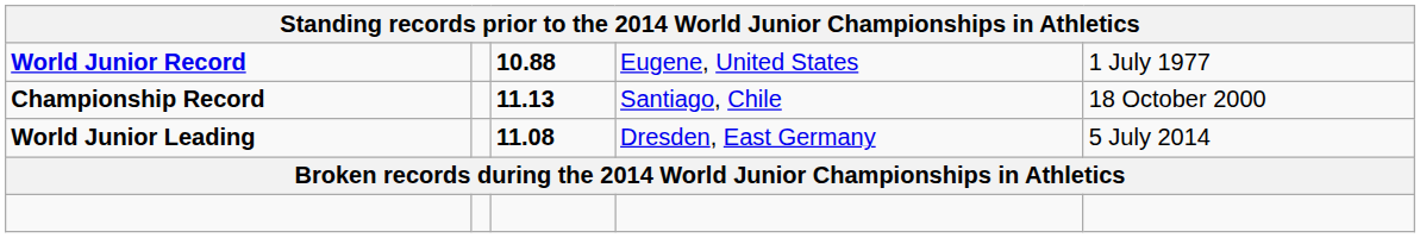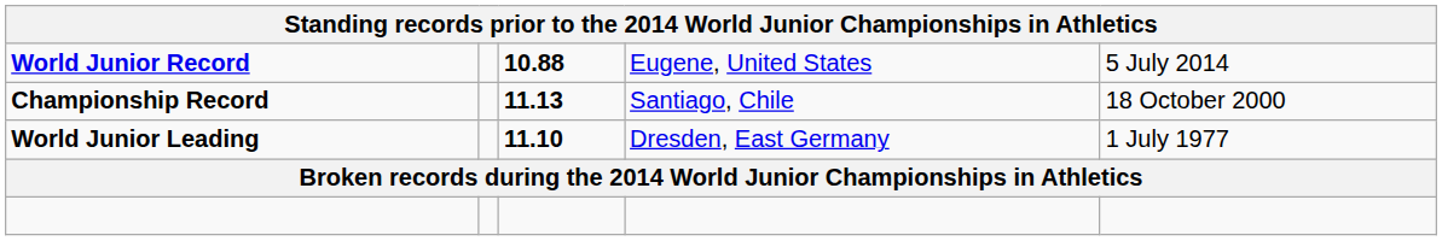World Junior Record | column 5: 1 July 1977 -> 5 July 2014
World Junior Leading | column 3: 11.08 -> 11.10
World Junior Leading | column 5: 5 July 2014 -> 1 July 1977
